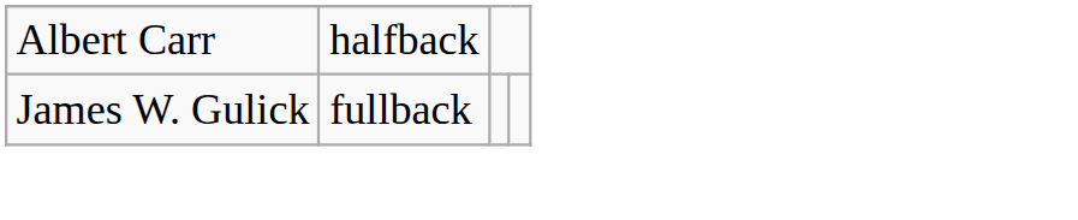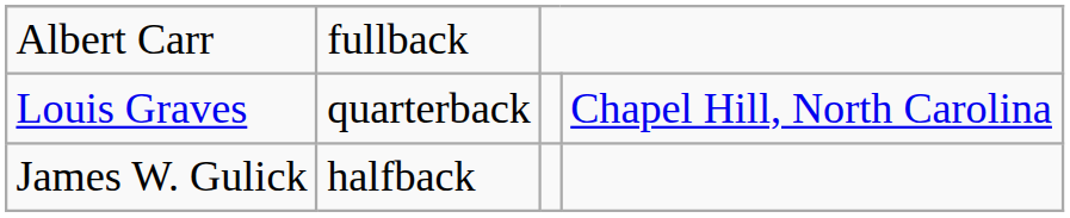Albert Carr | column 2: halfback -> fullback
+ row: Louis Graves | quarterback | Chapel Hill, North Carolina
James W. Gulick | column 2: fullback -> halfback
